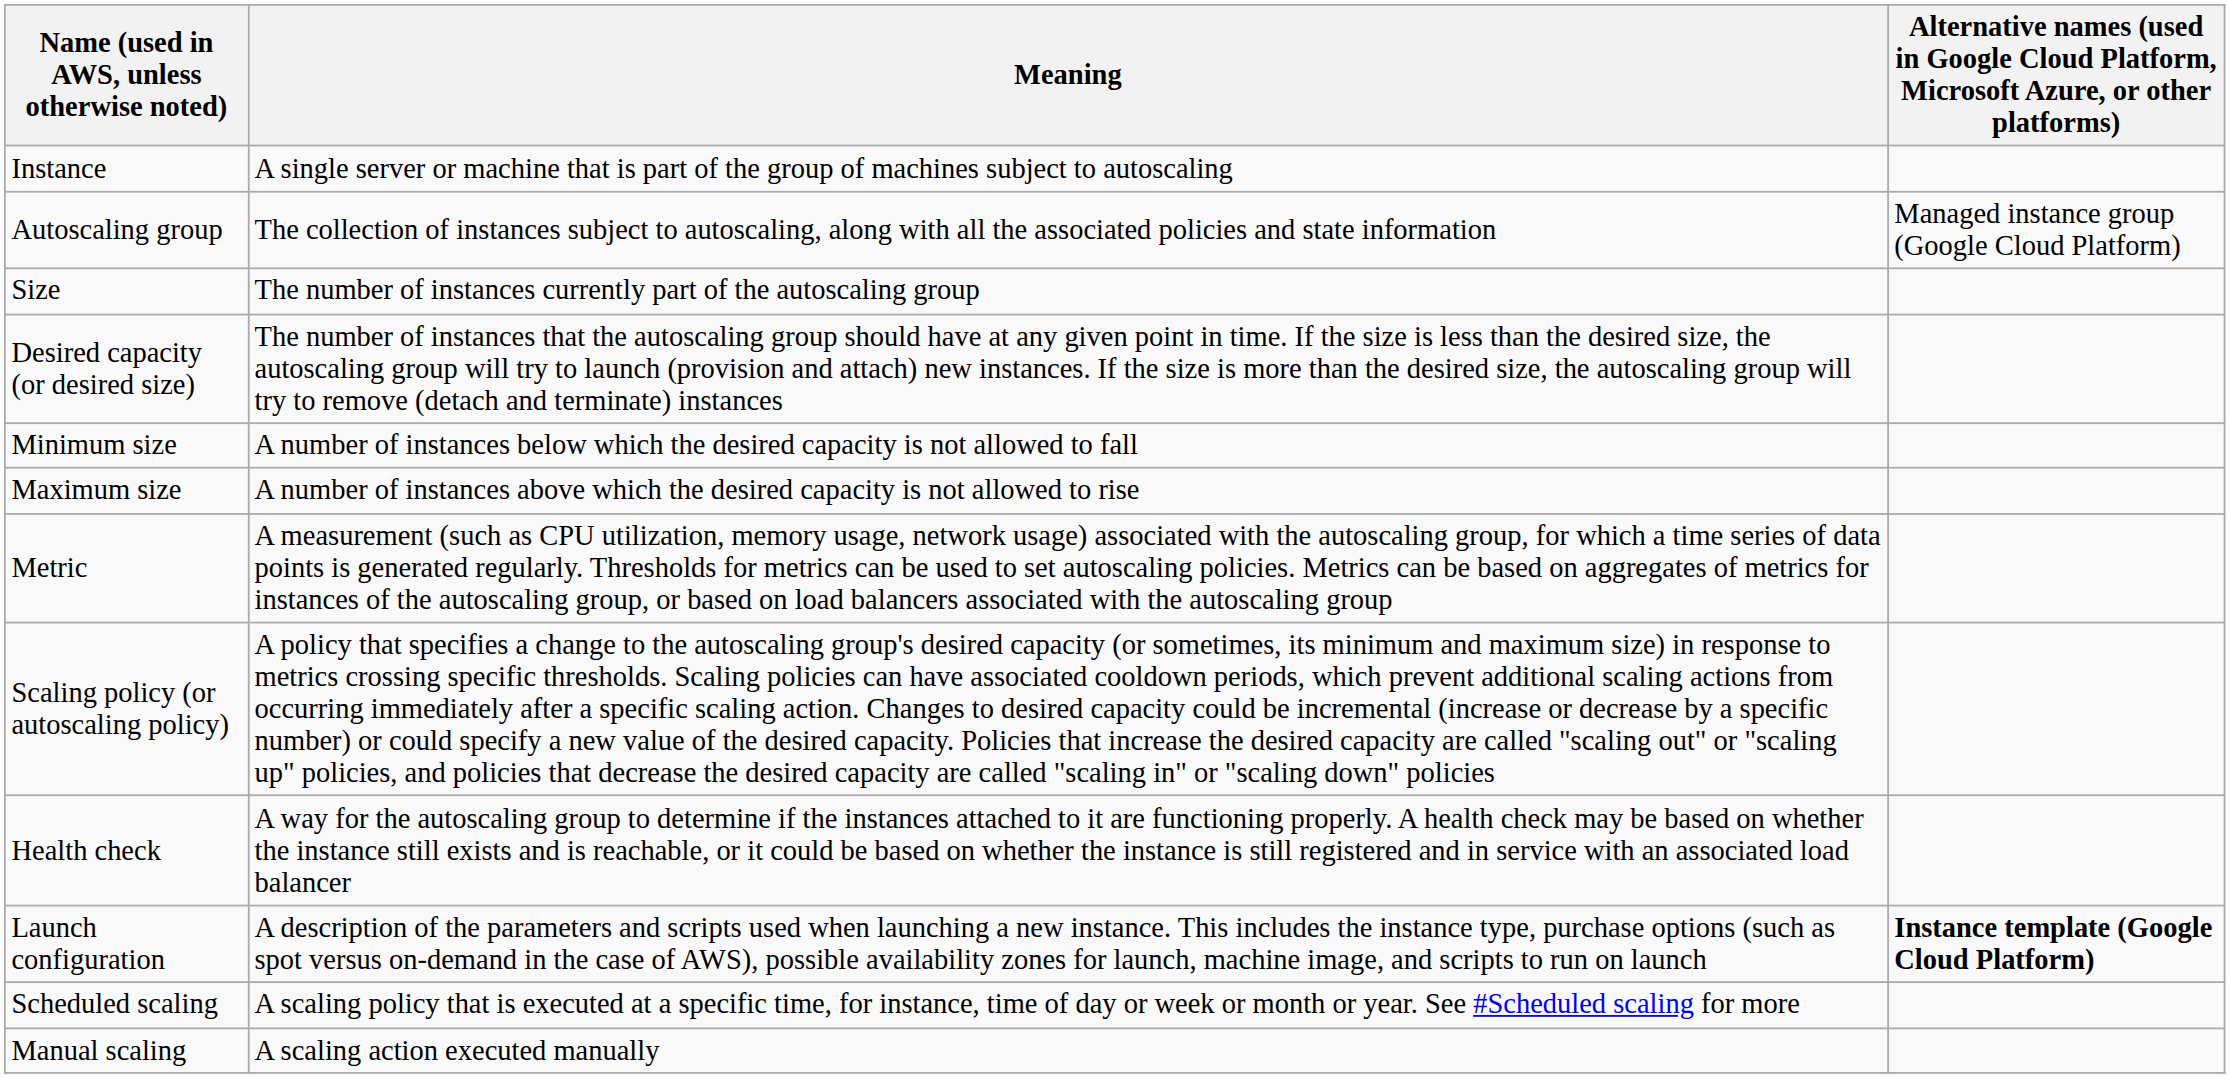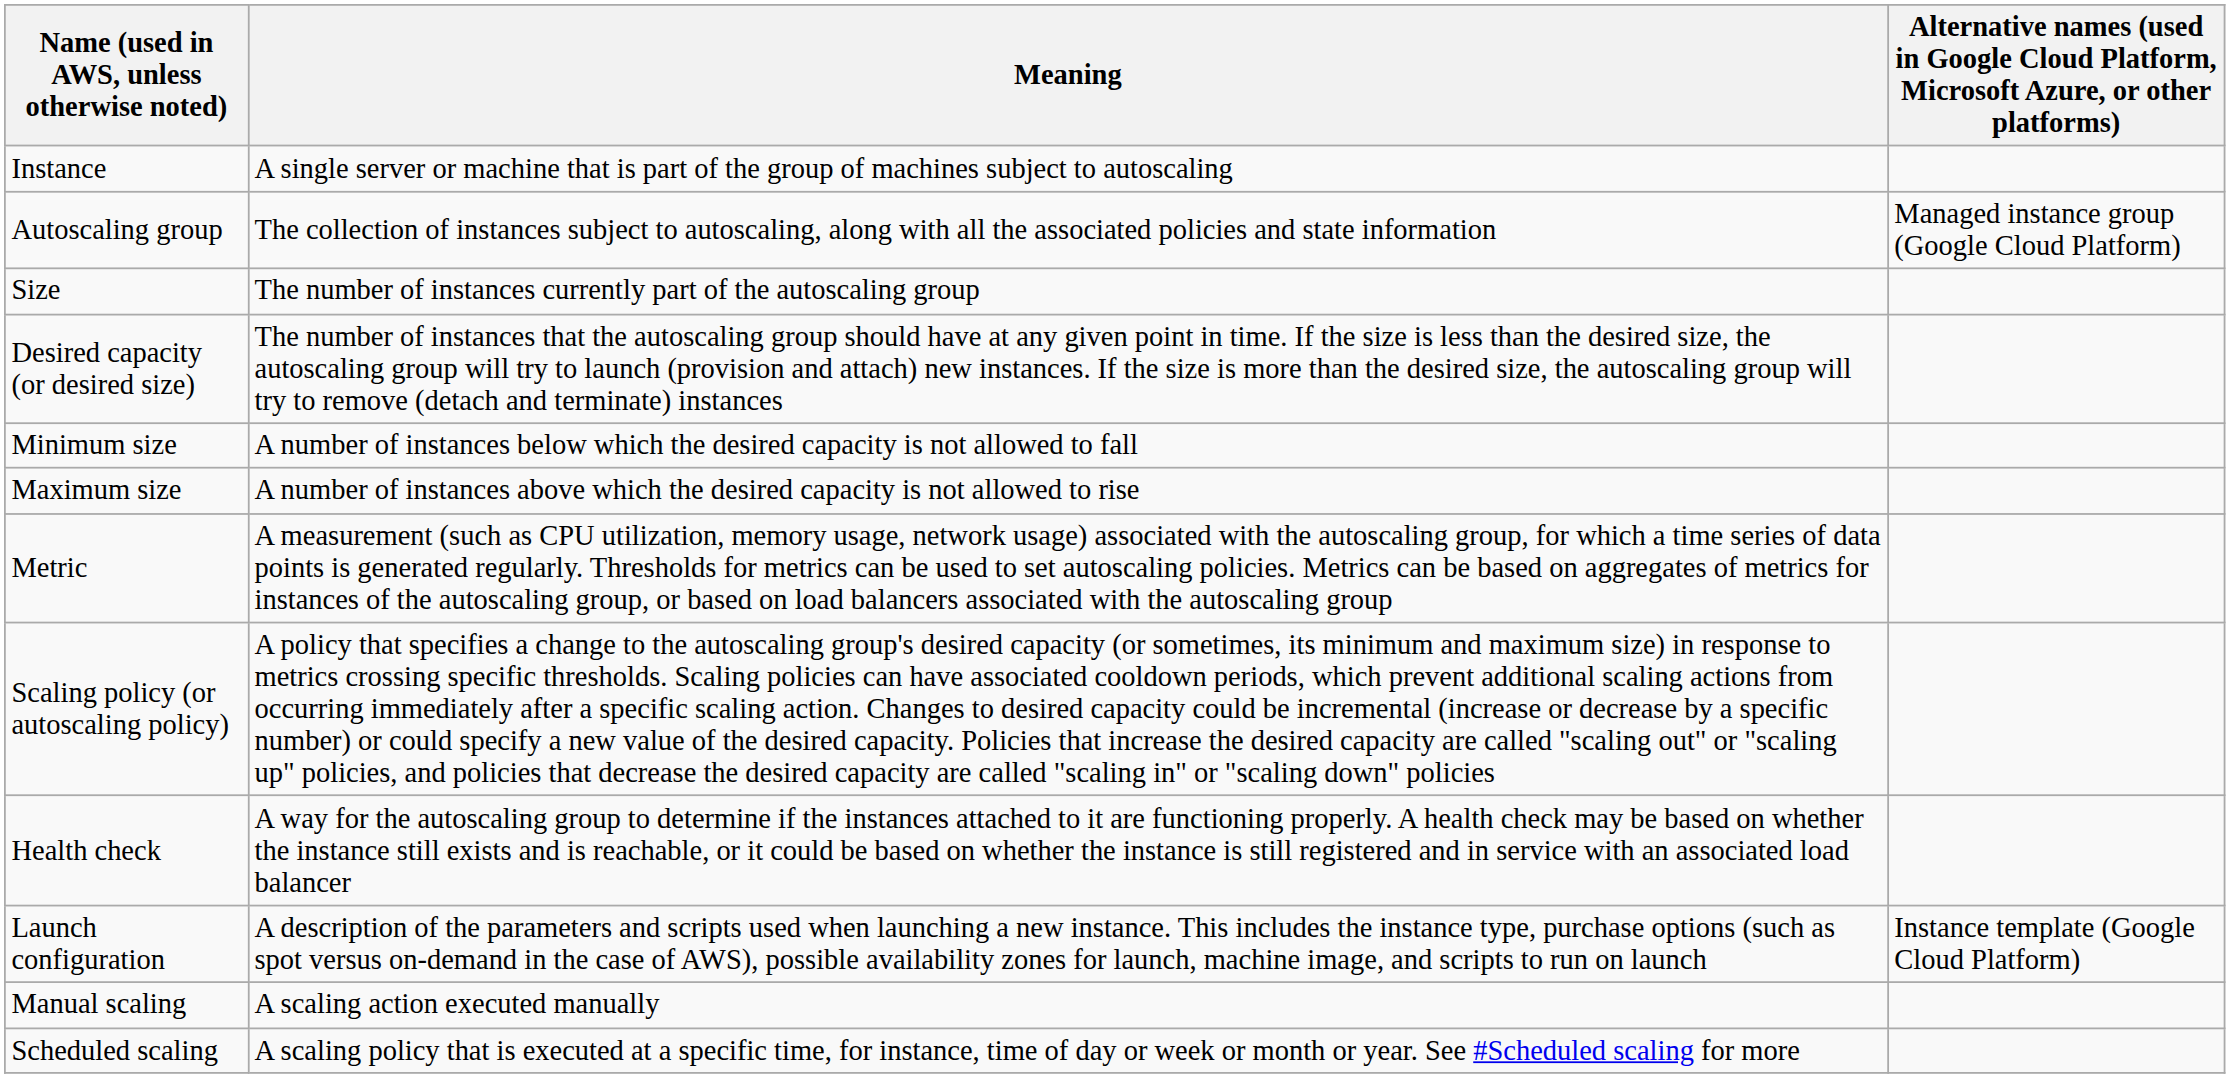Launch configuration | column 3: bold -> normal
rows swapped: Manual scaling <-> Scheduled scaling
